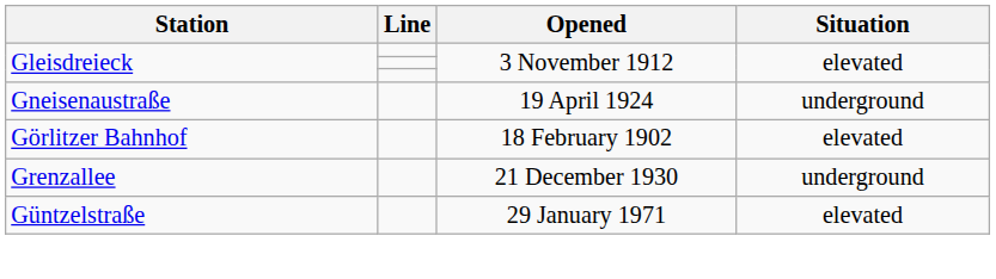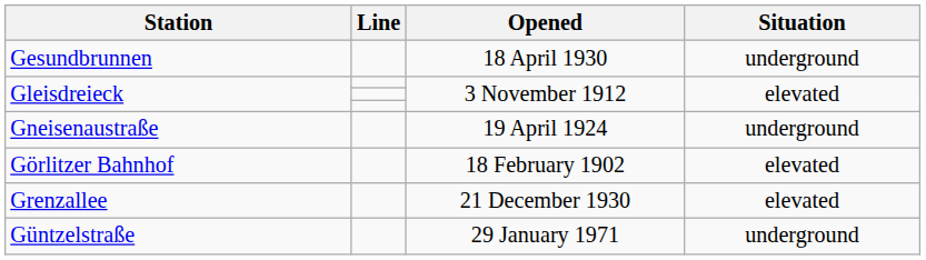+ row: Gesundbrunnen | 18 April 1930 | underground
Grenzallee | Situation: underground -> elevated
Güntzelstraße | Situation: elevated -> underground
